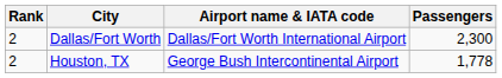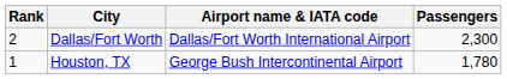Houston, TX | Rank: 2 -> 1
Houston, TX | Passengers: 1,778 -> 1,780
